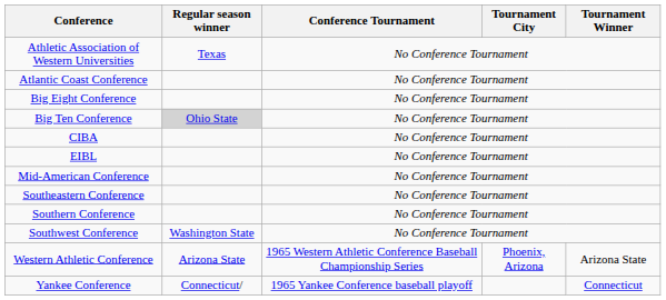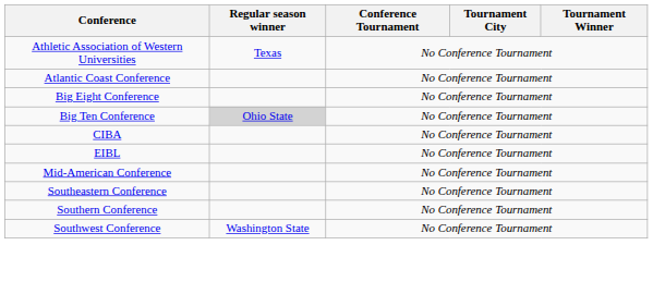- row: Western Athletic Conference | Arizona State | 1965 Western Athletic Conference Baseball Championship Series | Phoenix, Arizona | Arizona State
- row: Yankee Conference | Connecticut/ | 1965 Yankee Conference baseball playoff | Connecticut
